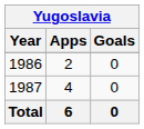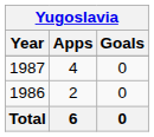rows swapped: 1986 <-> 1987
